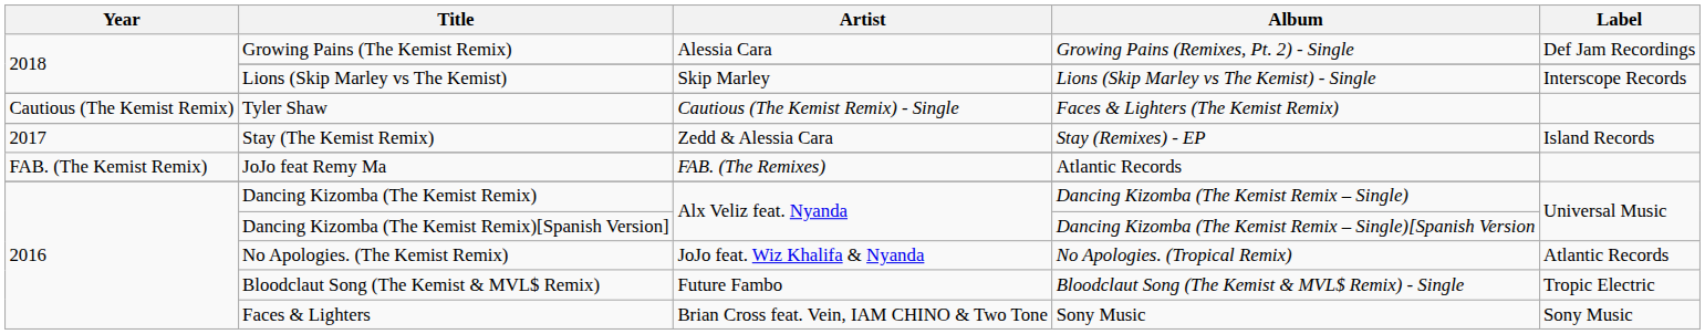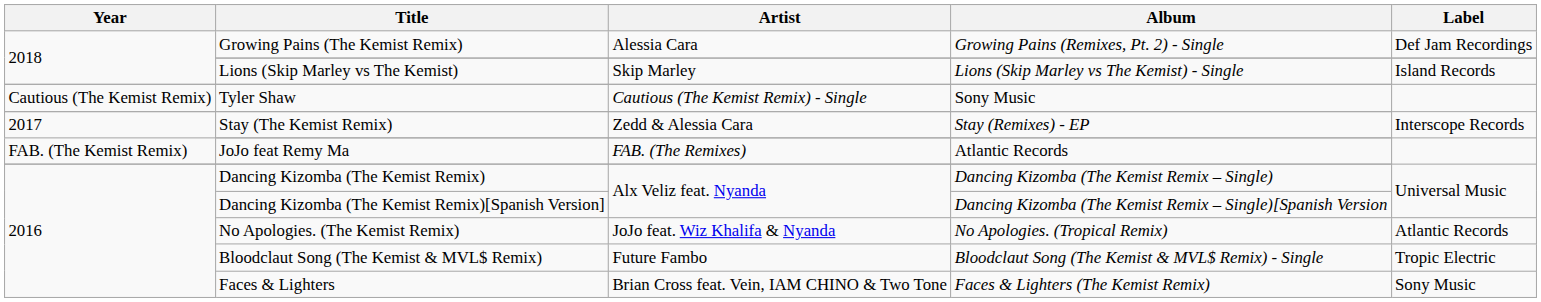Lions (Skip Marley vs The Kemist) | Label: Interscope Records -> Island Records
Tyler Shaw | Album: Faces & Lighters (The Kemist Remix) -> Sony Music
Stay (The Kemist Remix) | Label: Island Records -> Interscope Records
Faces & Lighters | Album: Sony Music -> Faces & Lighters (The Kemist Remix)
